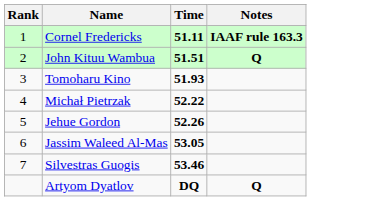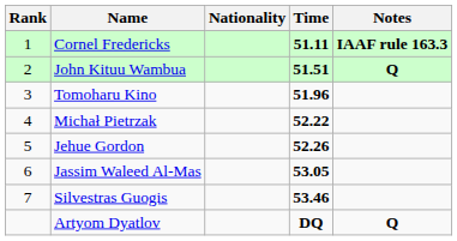+ column: Nationality
Tomoharu Kino | Time: 51.93 -> 51.96
